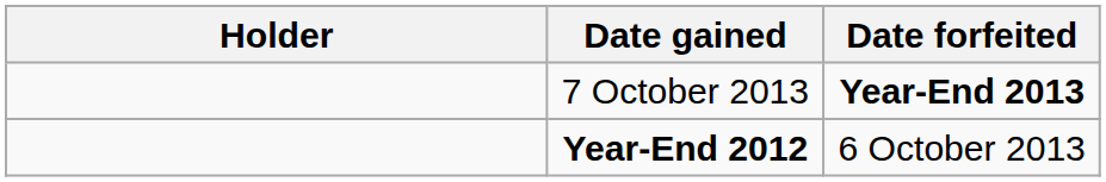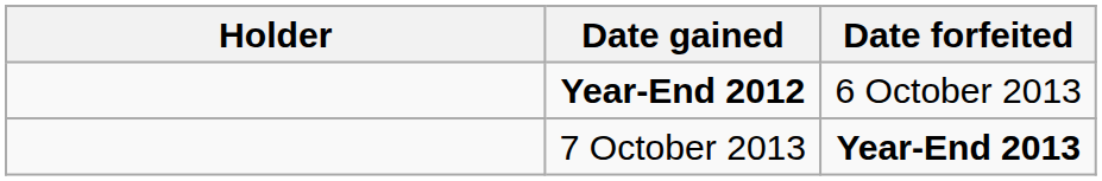rows swapped: Year-End 2012 <-> 7 October 2013
